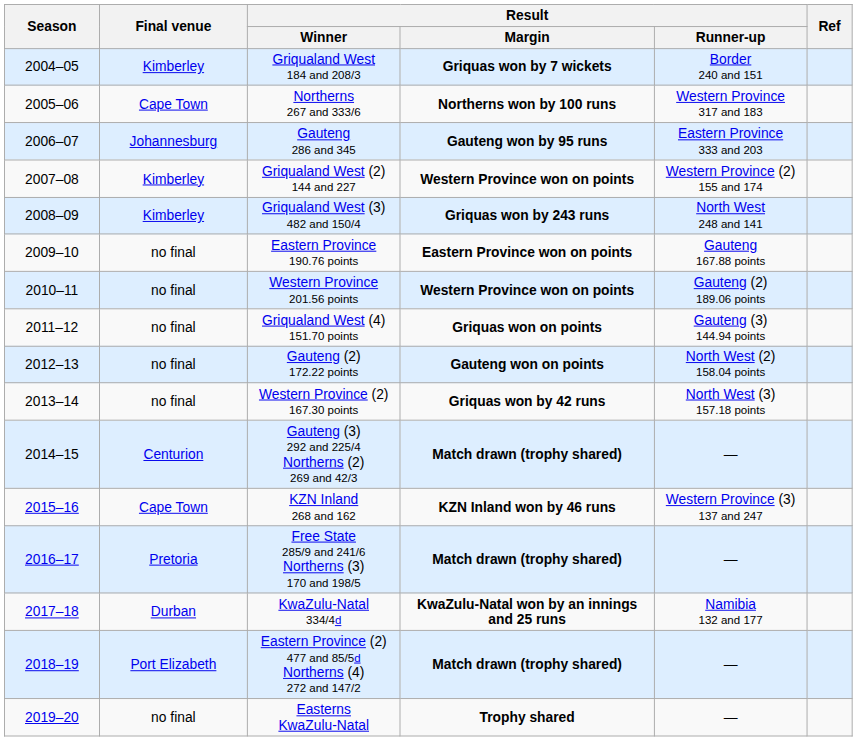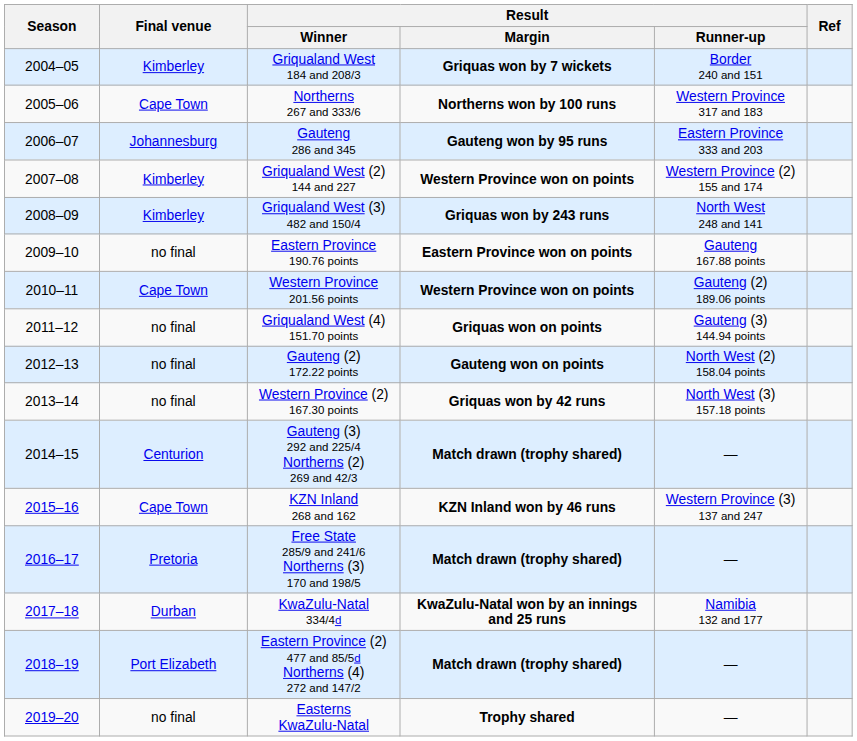Western Province 201.56 points | Final venue: no final -> Cape Town
